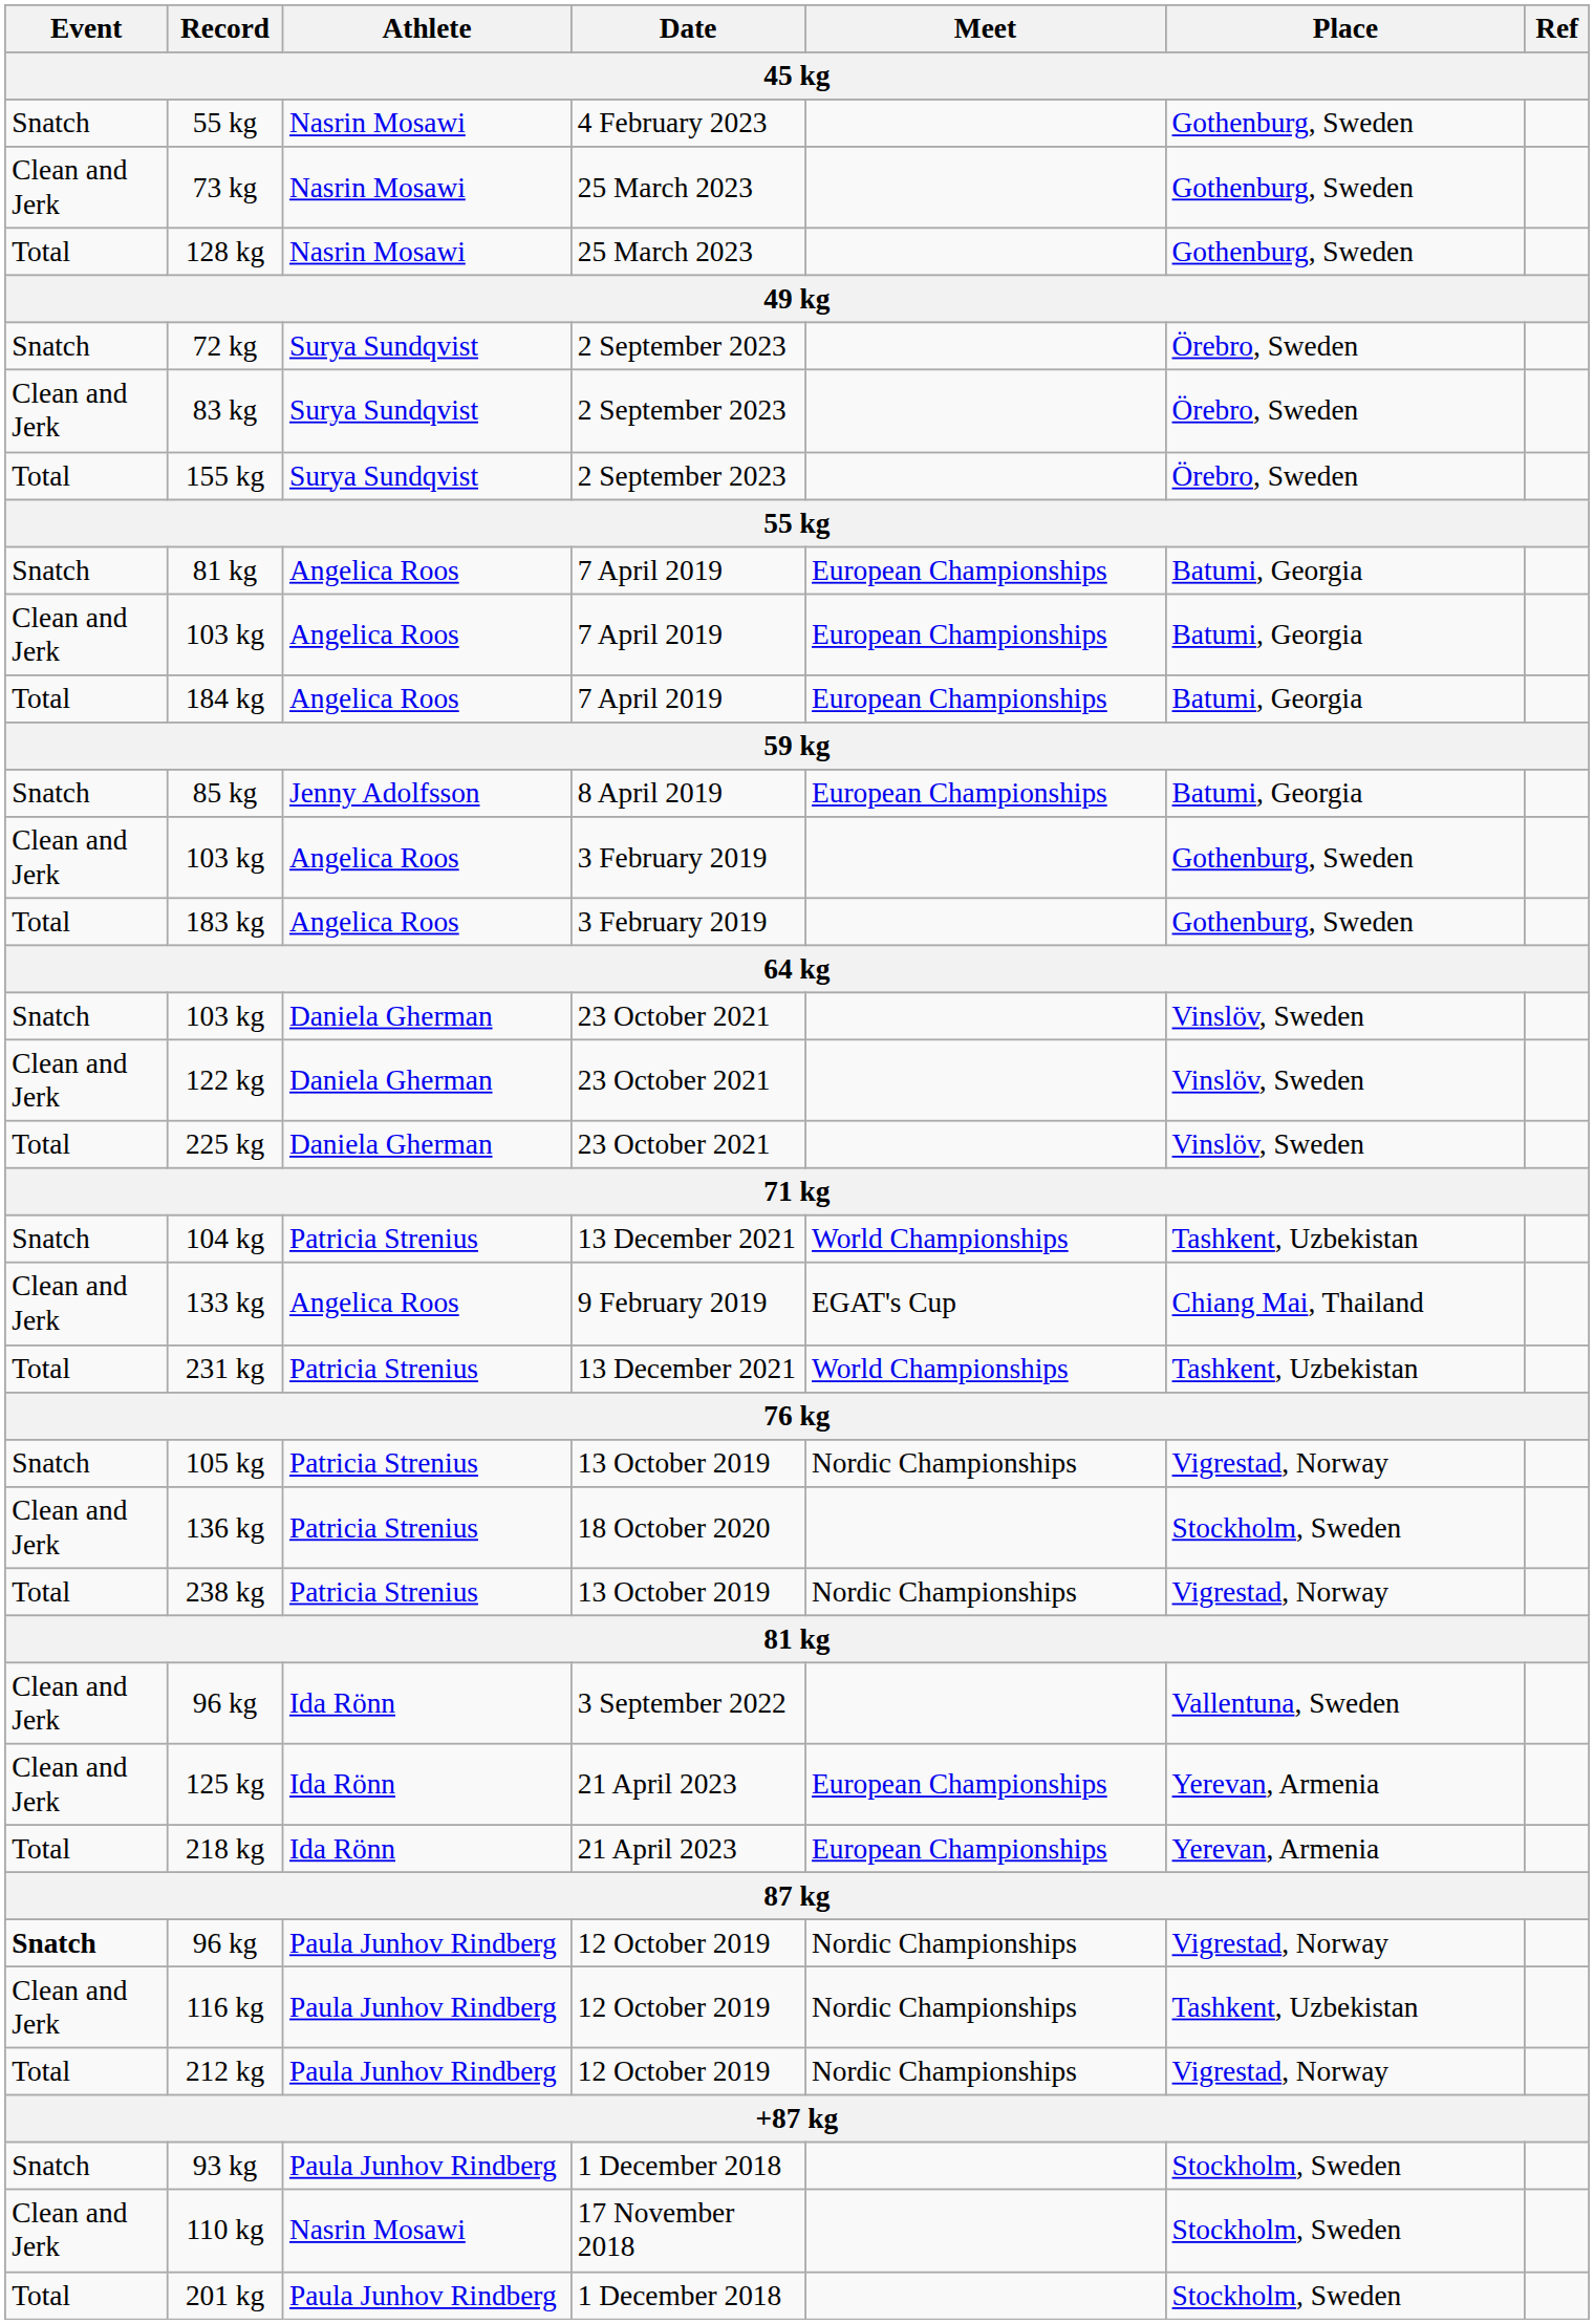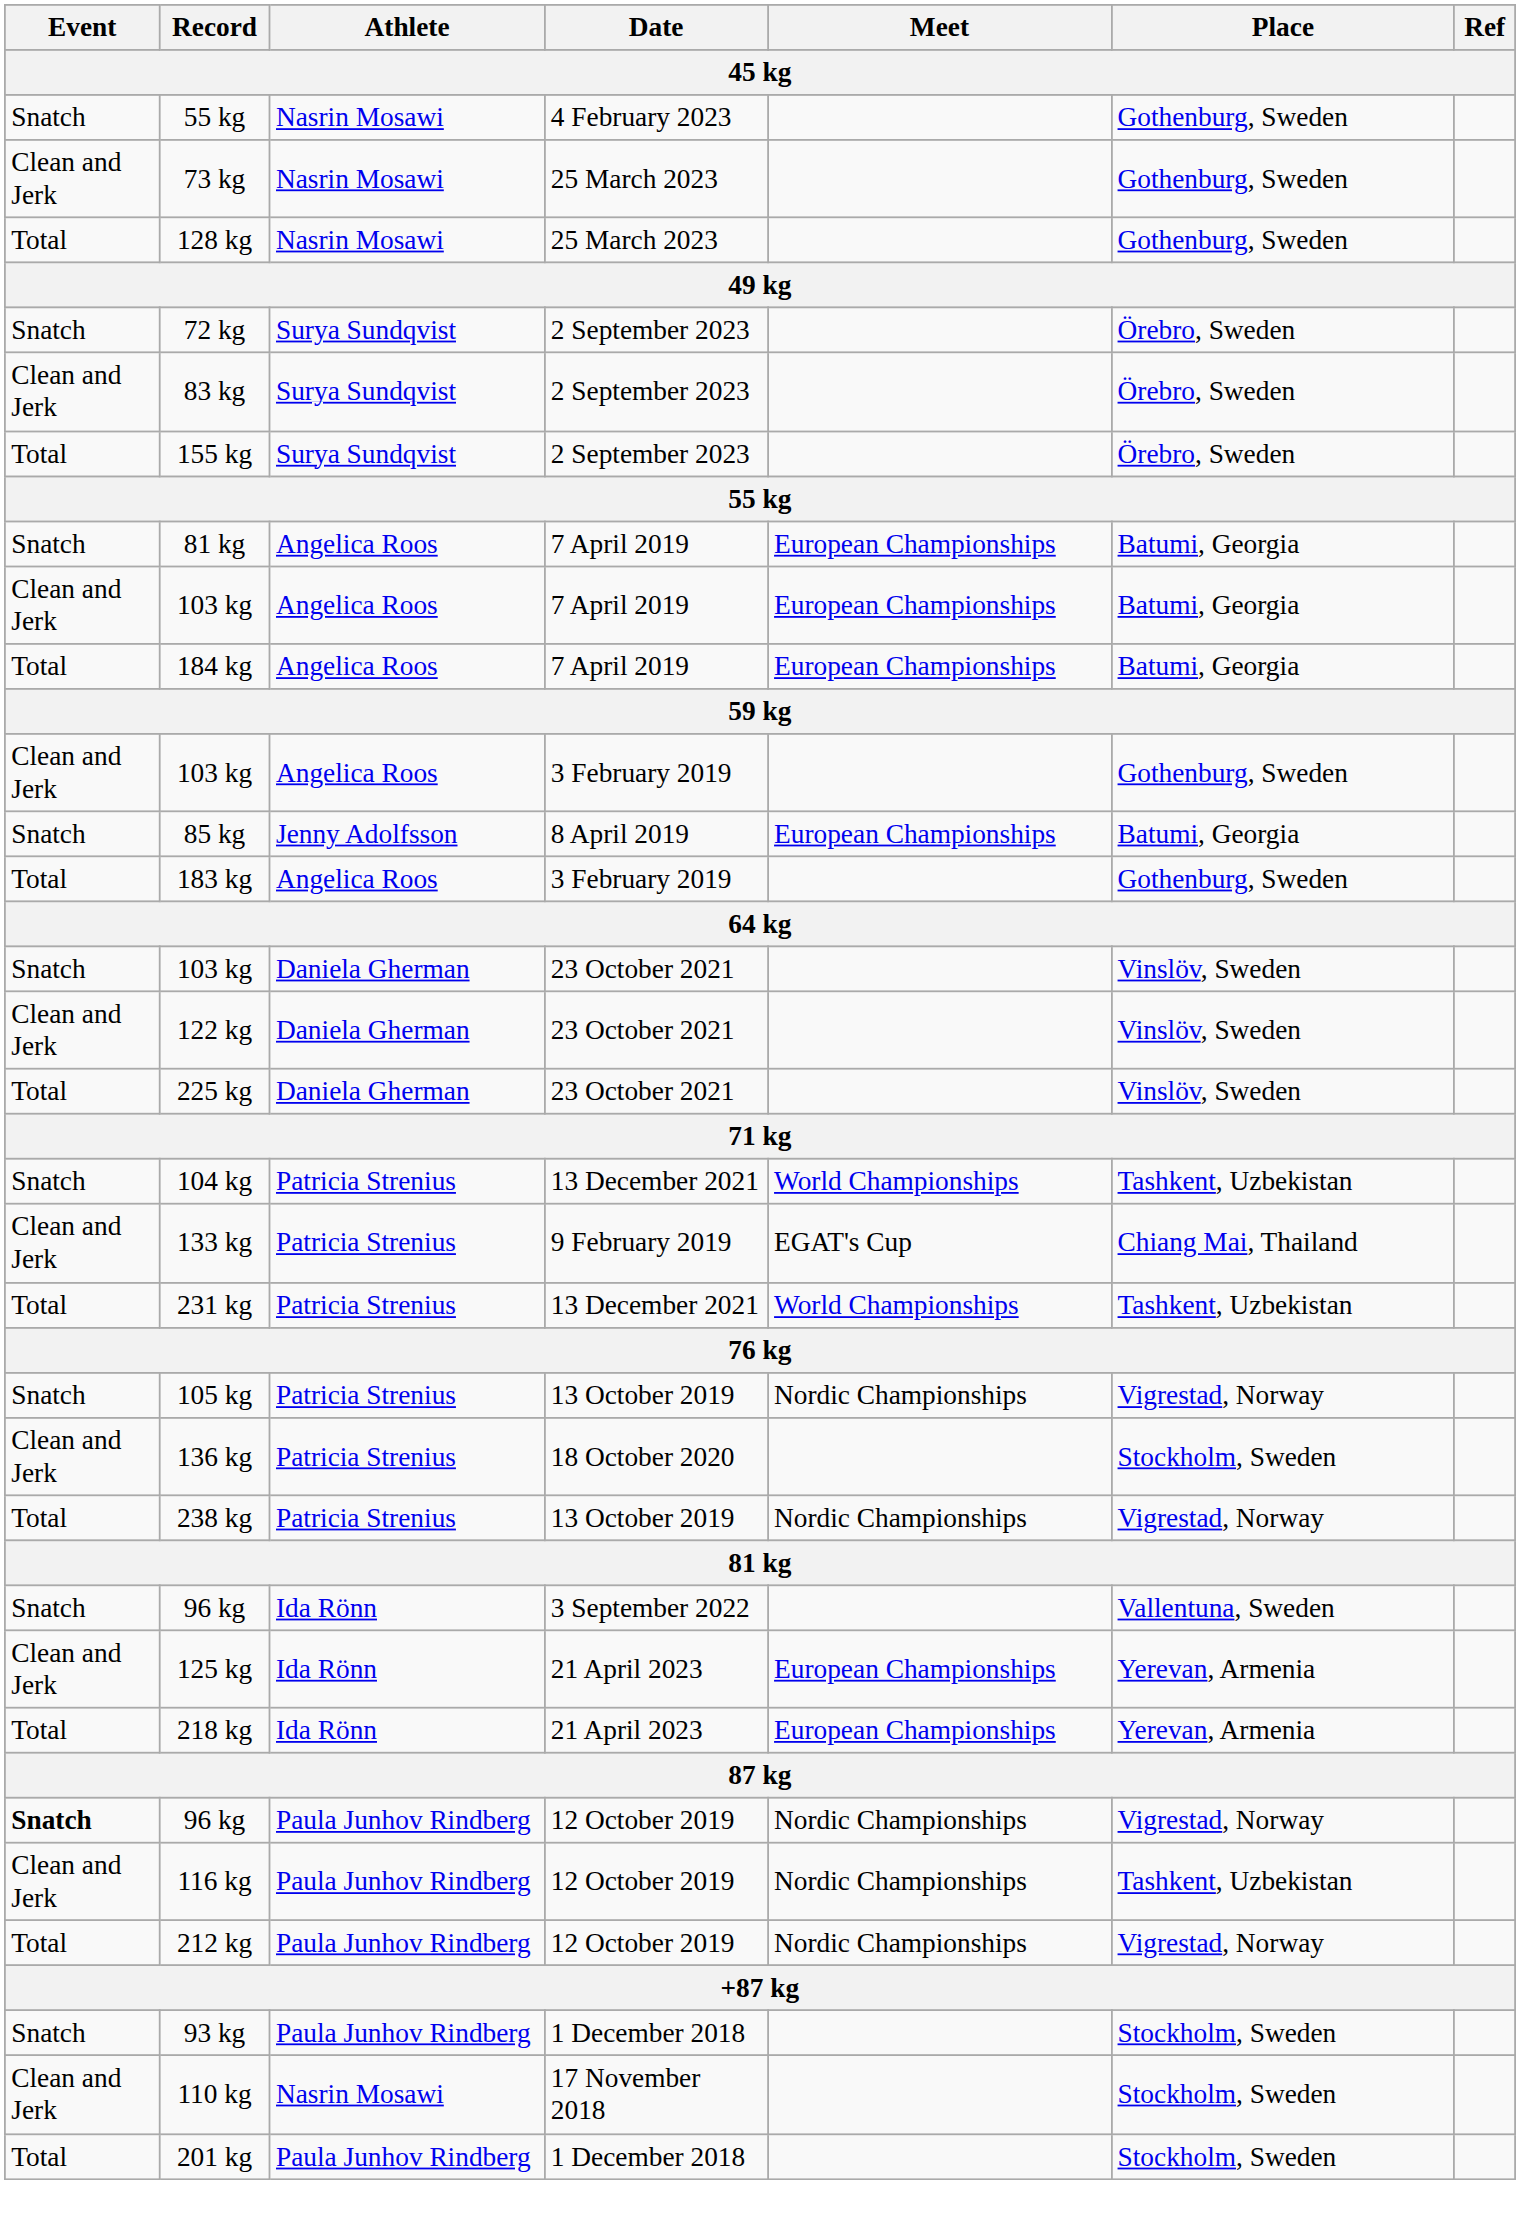rows swapped: 85 kg <-> 103 kg / 3 February 2019
133 kg | Athlete: Angelica Roos -> Patricia Strenius
96 kg / 3 September 2022 | Event: Clean and Jerk -> Snatch
